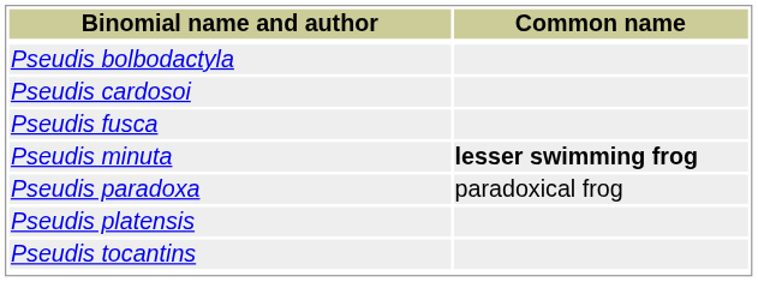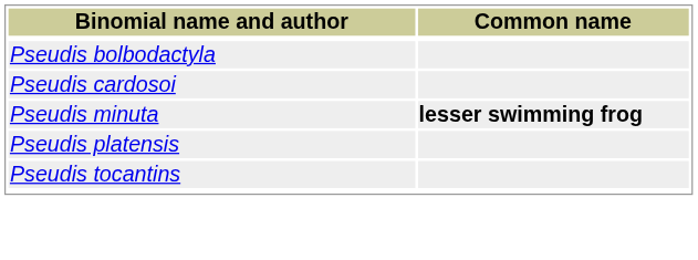- row: Pseudis fusca
- row: Pseudis paradoxa | paradoxical frog
